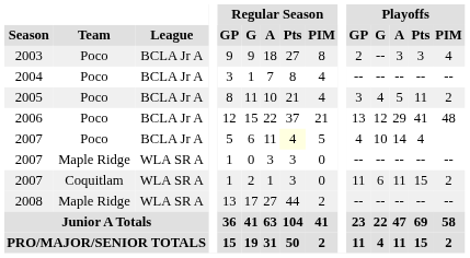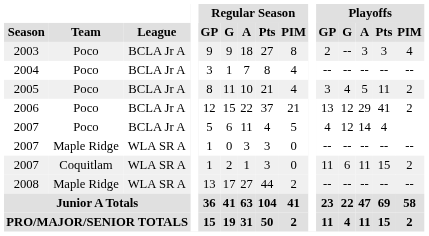2006 | Playoffs / PIM: 48 -> 2
2007 / Poco | Regular Season / Pts: lightyellow background -> no background
2007 / Poco | Playoffs / G: 10 -> 12
